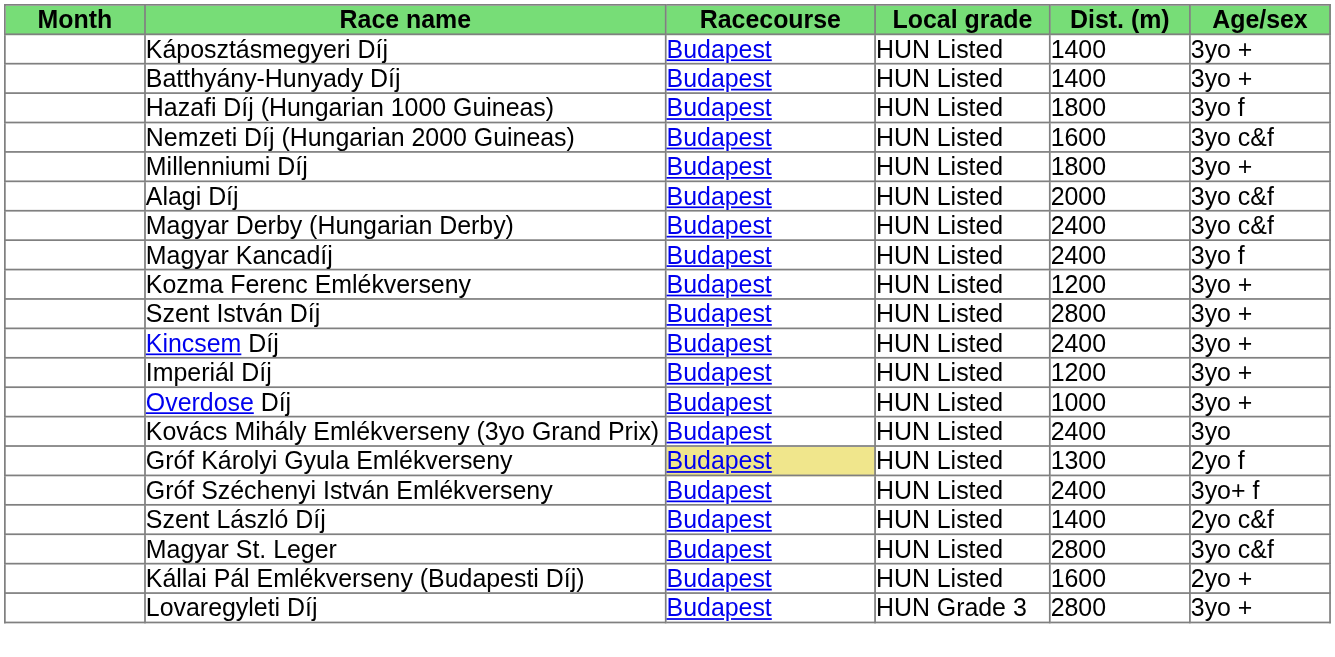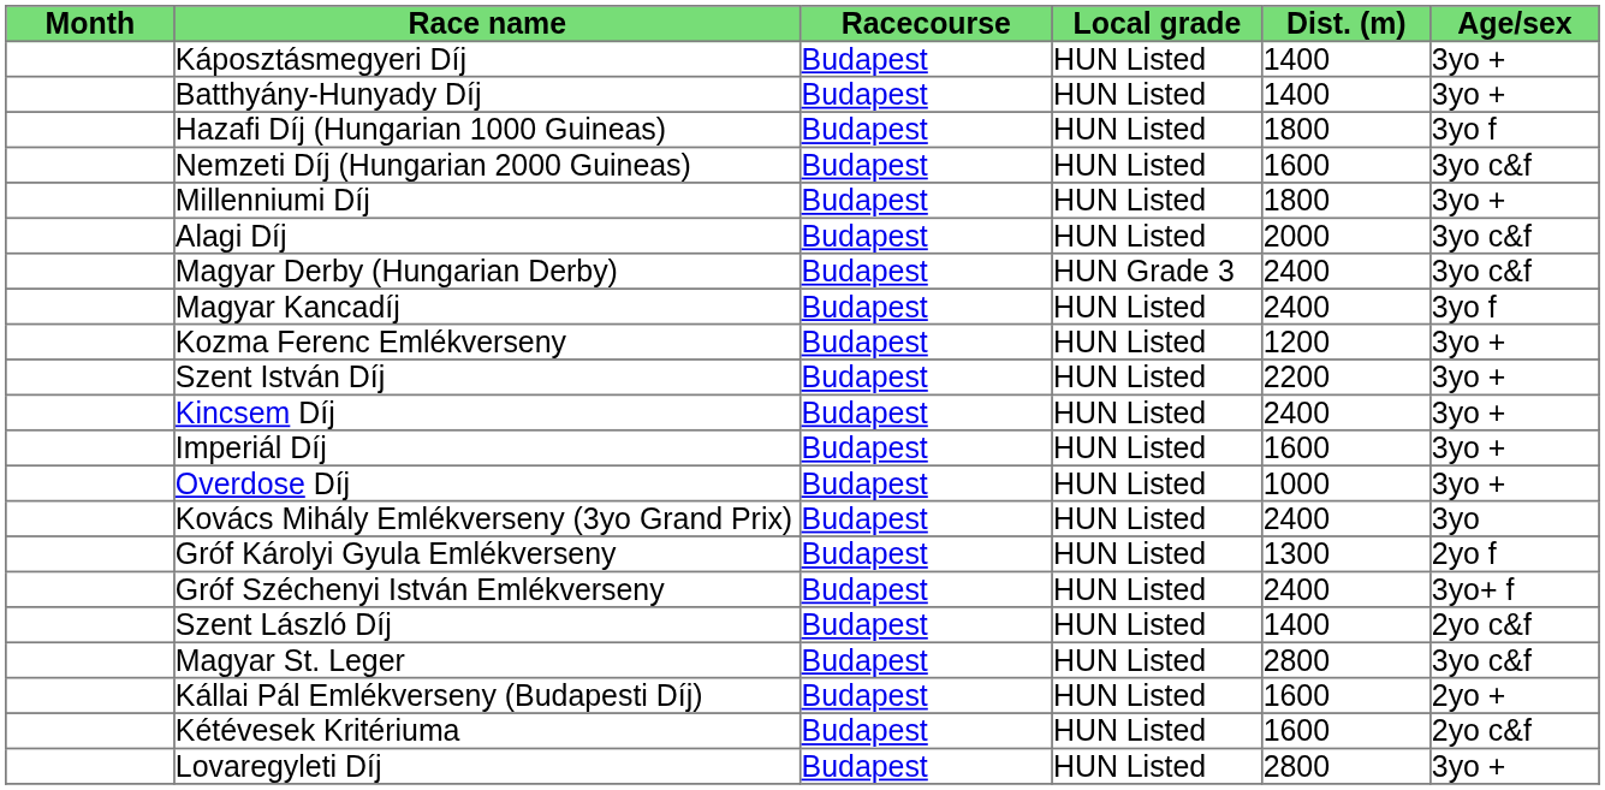Magyar Derby (Hungarian Derby) | Local grade: HUN Listed -> HUN Grade 3
Szent István Díj | Dist. (m): 2800 -> 2200
Imperiál Díj | Dist. (m): 1200 -> 1600
Gróf Károlyi Gyula Emlékverseny | Racecourse: khaki background -> no background
+ row: Kétévesek Kritériuma | Budapest | HUN Listed | 1600 | 2yo c&f
Lovaregyleti Díj | Local grade: HUN Grade 3 -> HUN Listed
